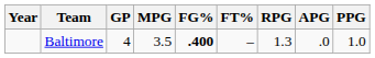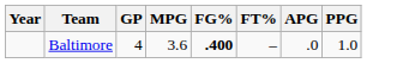- column: RPG | 1.3
Baltimore | MPG: 3.5 -> 3.6
